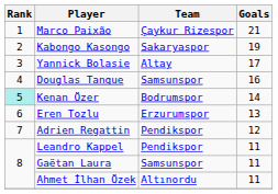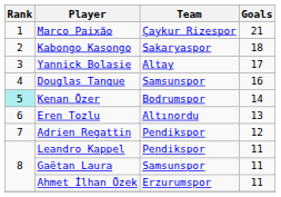Kabongo Kasongo | Goals: 19 -> 18
Eren Tozlu | Team: Erzurumspor -> Altınordu
Ahmet İlhan Özek | Team: Altınordu -> Erzurumspor
